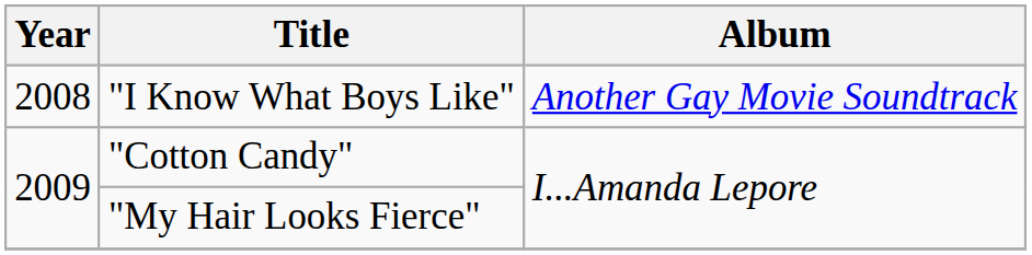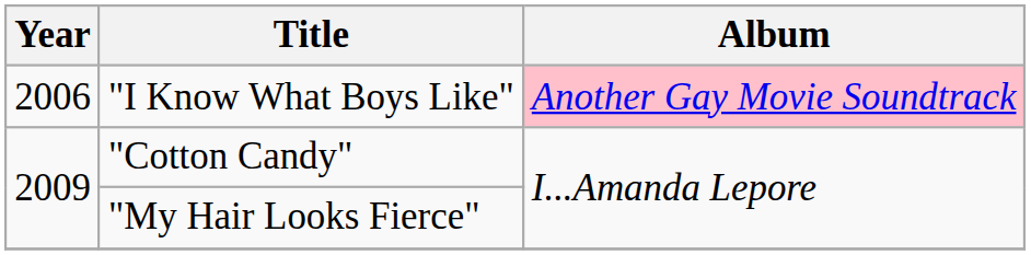"I Know What Boys Like" | Year: 2008 -> 2006
"I Know What Boys Like" | Album: no background -> pink background
